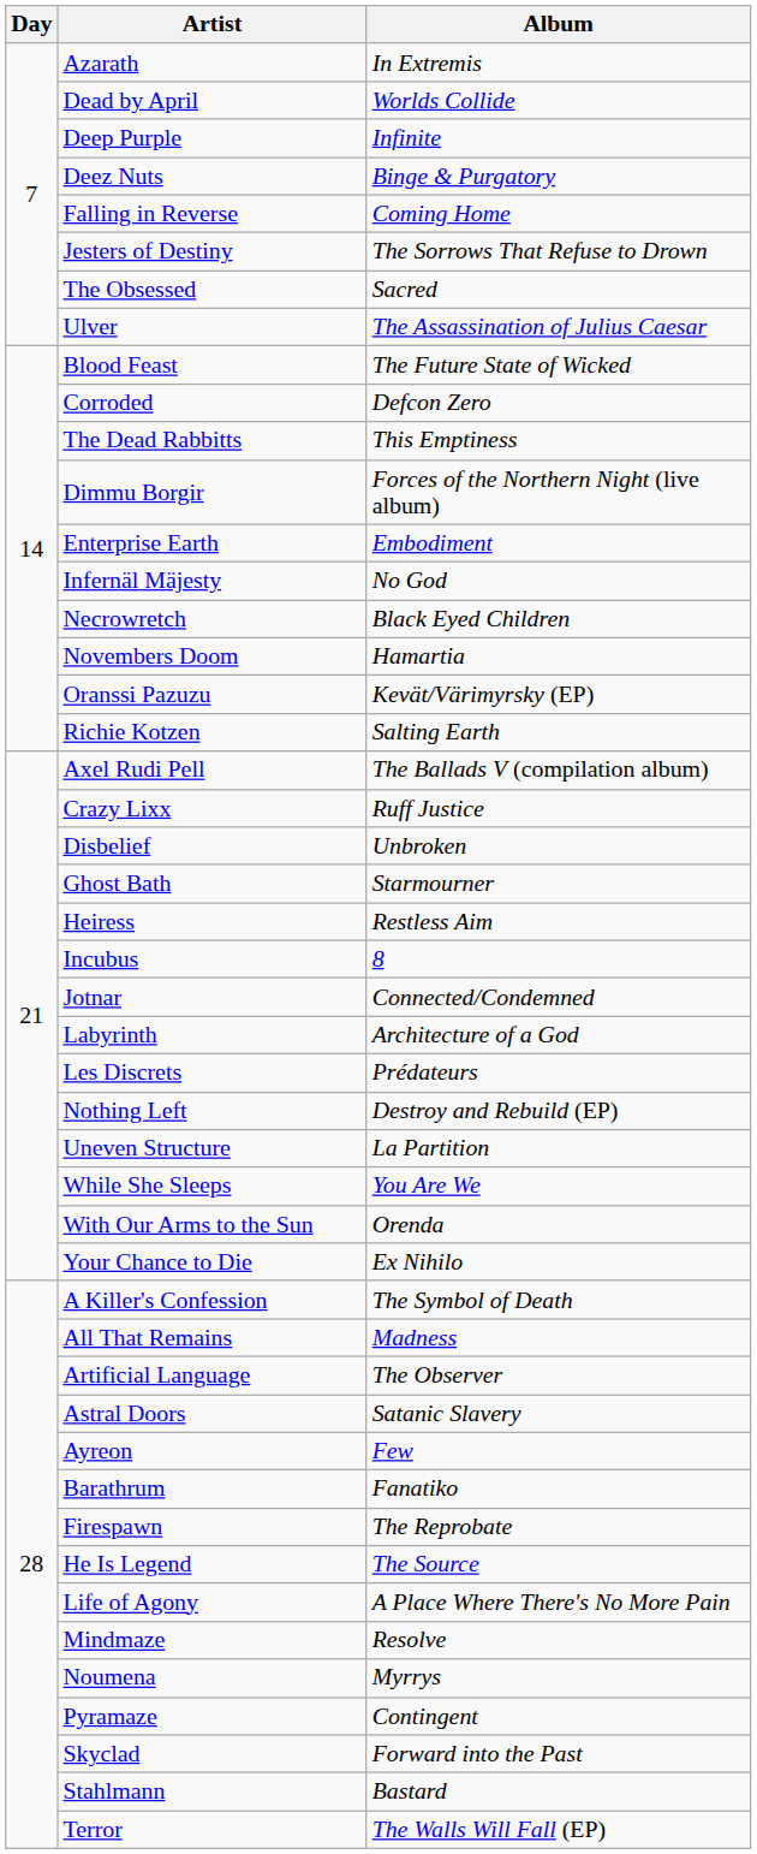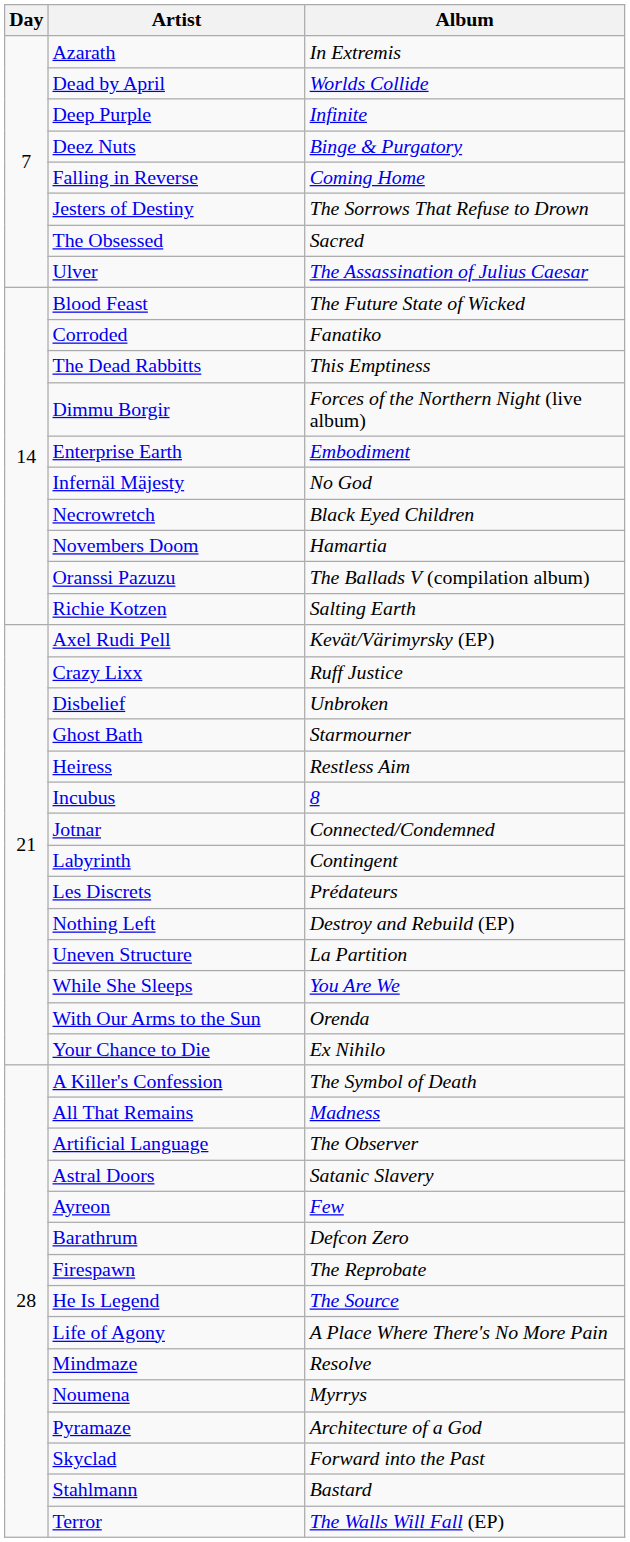Corroded | Album: Defcon Zero -> Fanatiko
Oranssi Pazuzu | Album: Kevät/Värimyrsky (EP) -> The Ballads V (compilation album)
Axel Rudi Pell | Album: The Ballads V (compilation album) -> Kevät/Värimyrsky (EP)
Labyrinth | Album: Architecture of a God -> Contingent
Barathrum | Album: Fanatiko -> Defcon Zero
Pyramaze | Album: Contingent -> Architecture of a God
